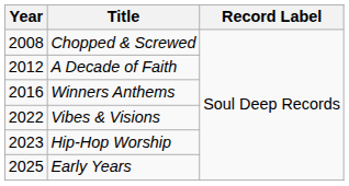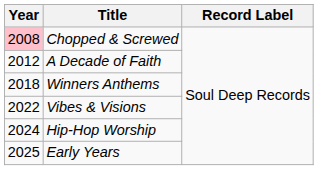Chopped & Screwed | Year: no background -> pink background
Winners Anthems | Year: 2016 -> 2018
Hip-Hop Worship | Year: 2023 -> 2024
